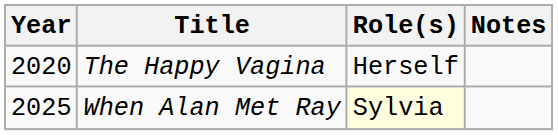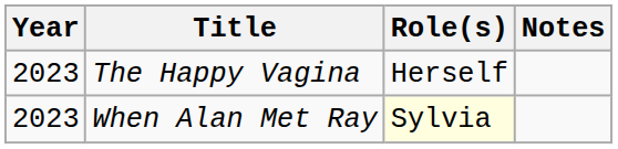The Happy Vagina | Year: 2020 -> 2023
When Alan Met Ray | Year: 2025 -> 2023
